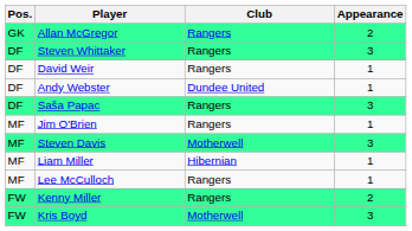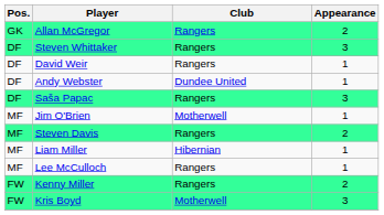Jim O'Brien | Club: Rangers -> Motherwell
Steven Davis | Club: Motherwell -> Rangers
Steven Davis | Appearance: 3 -> 2
